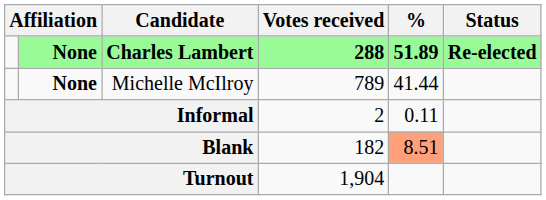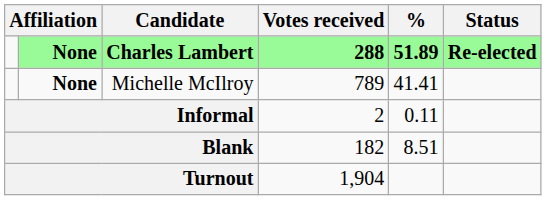Michelle McIlroy | %: 41.44 -> 41.41
Blank | %: lightsalmon background -> no background
